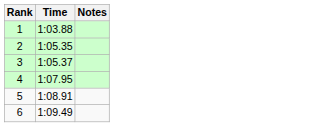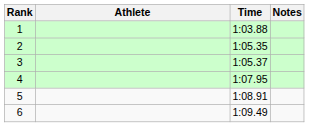+ column: Athlete
